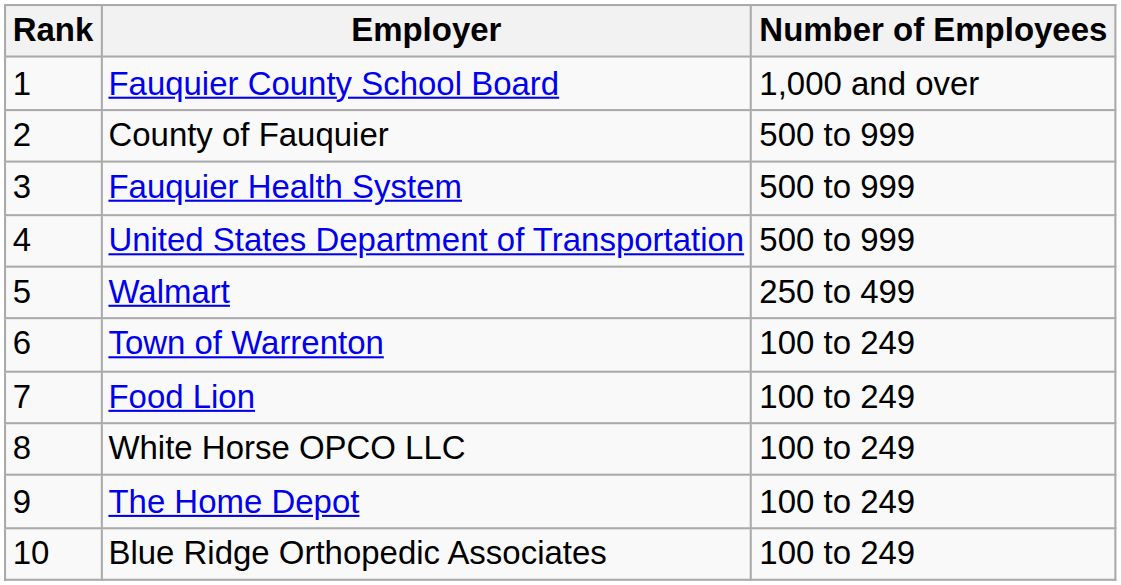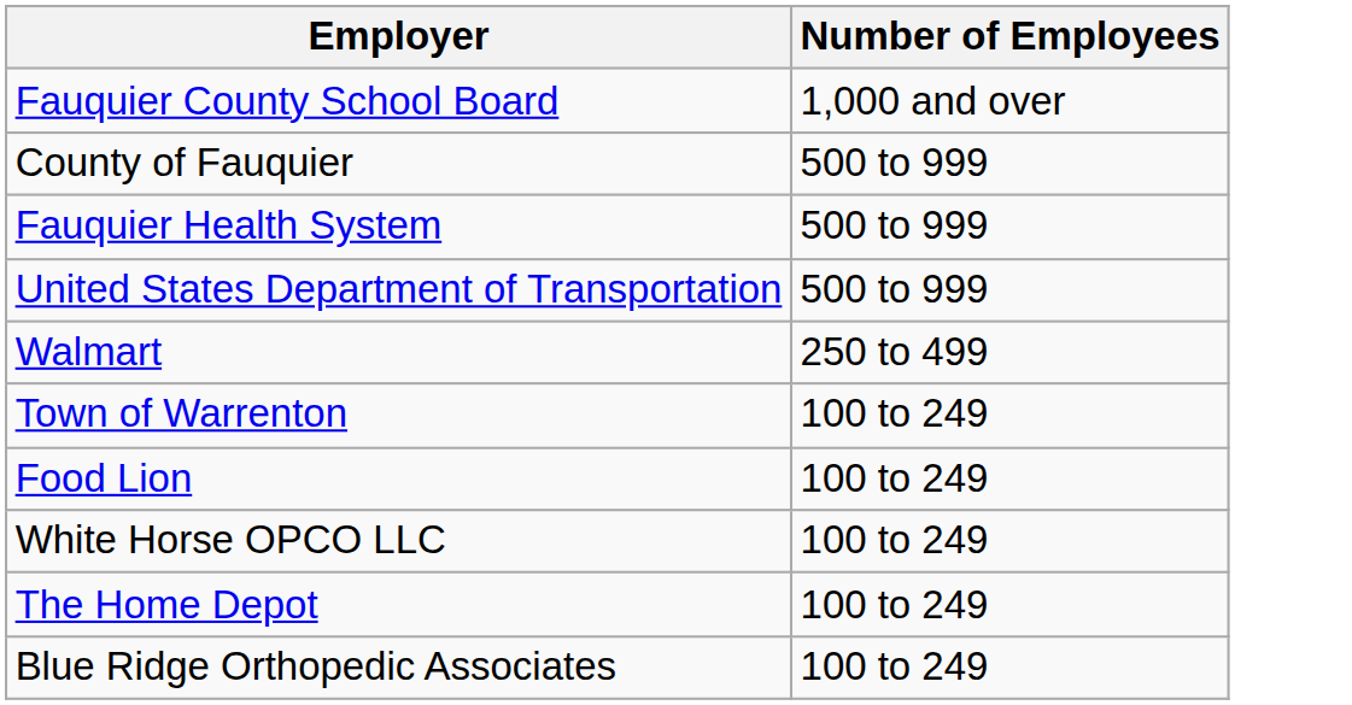- column: Rank | 1 | 2 | 3 | 4 | 5 | 6 | 7 | 8 | 9 | 10
